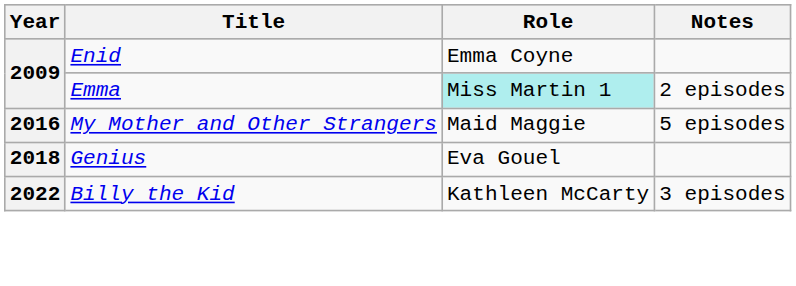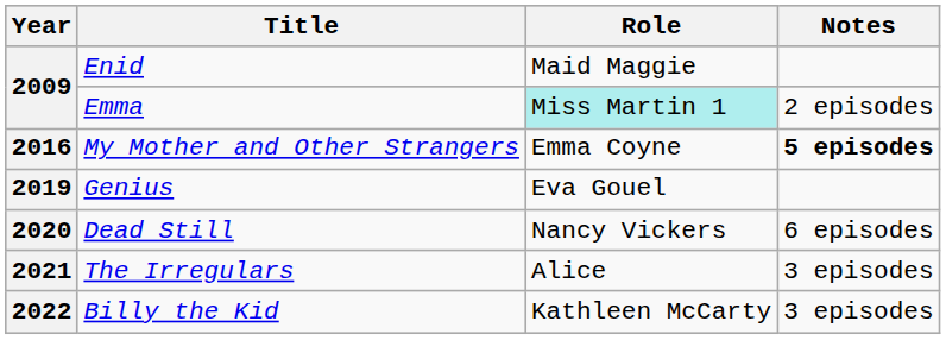Enid | Role: Emma Coyne -> Maid Maggie
My Mother and Other Strangers | Role: Maid Maggie -> Emma Coyne
My Mother and Other Strangers | Notes: normal -> bold
Genius | Year: 2018 -> 2019
+ row: 2020 | Dead Still | Nancy Vickers | 6 episodes
+ row: 2021 | The Irregulars | Alice | 3 episodes
